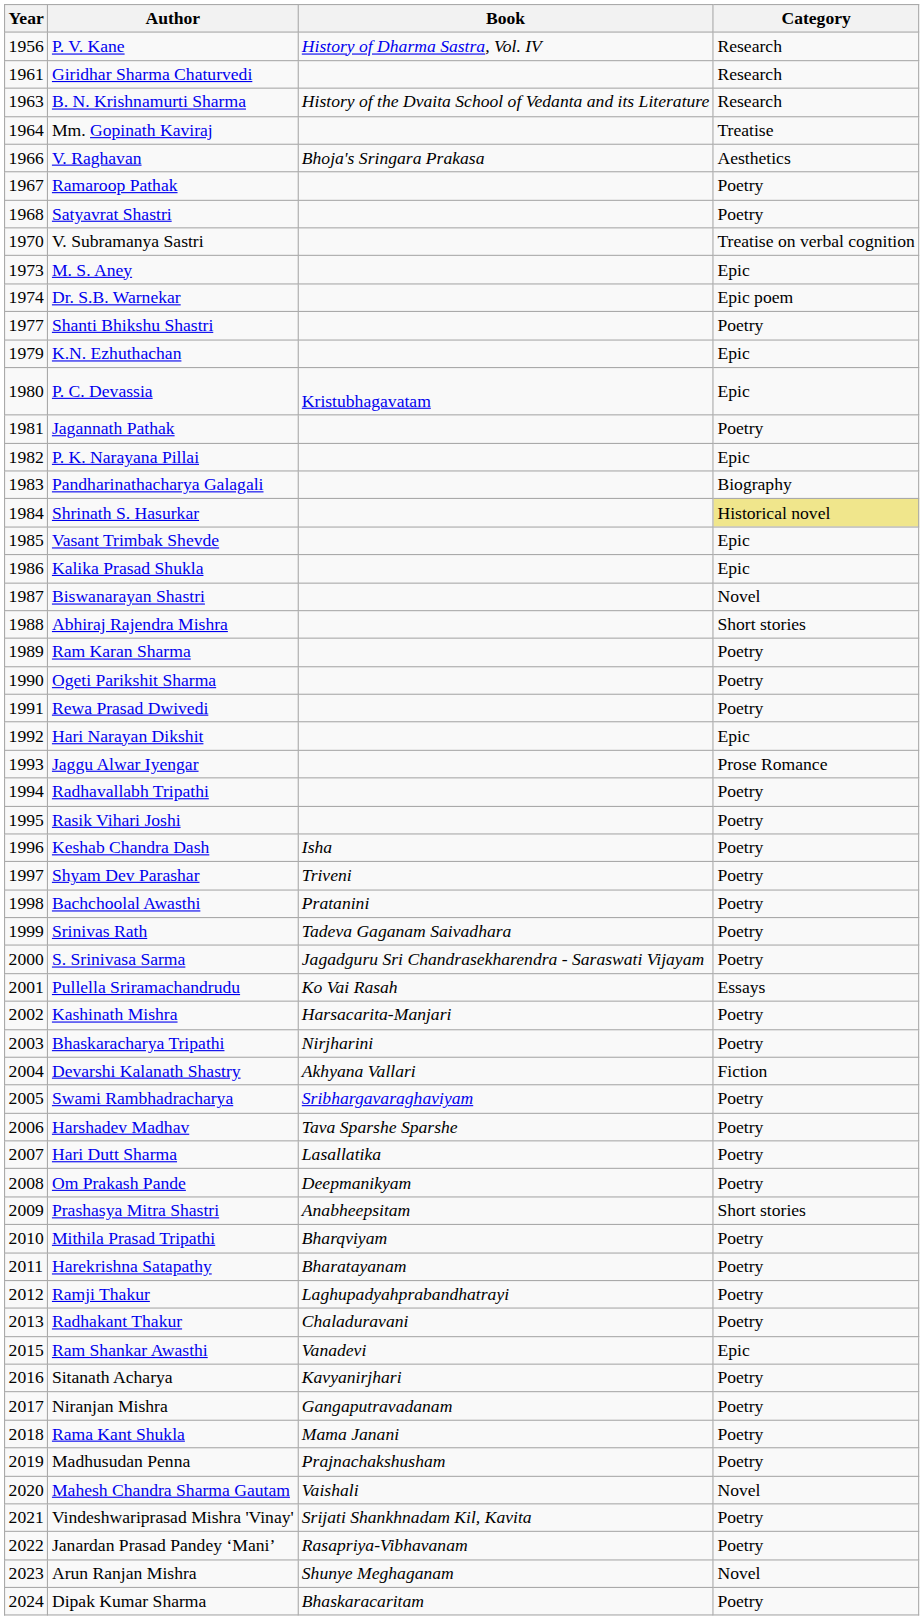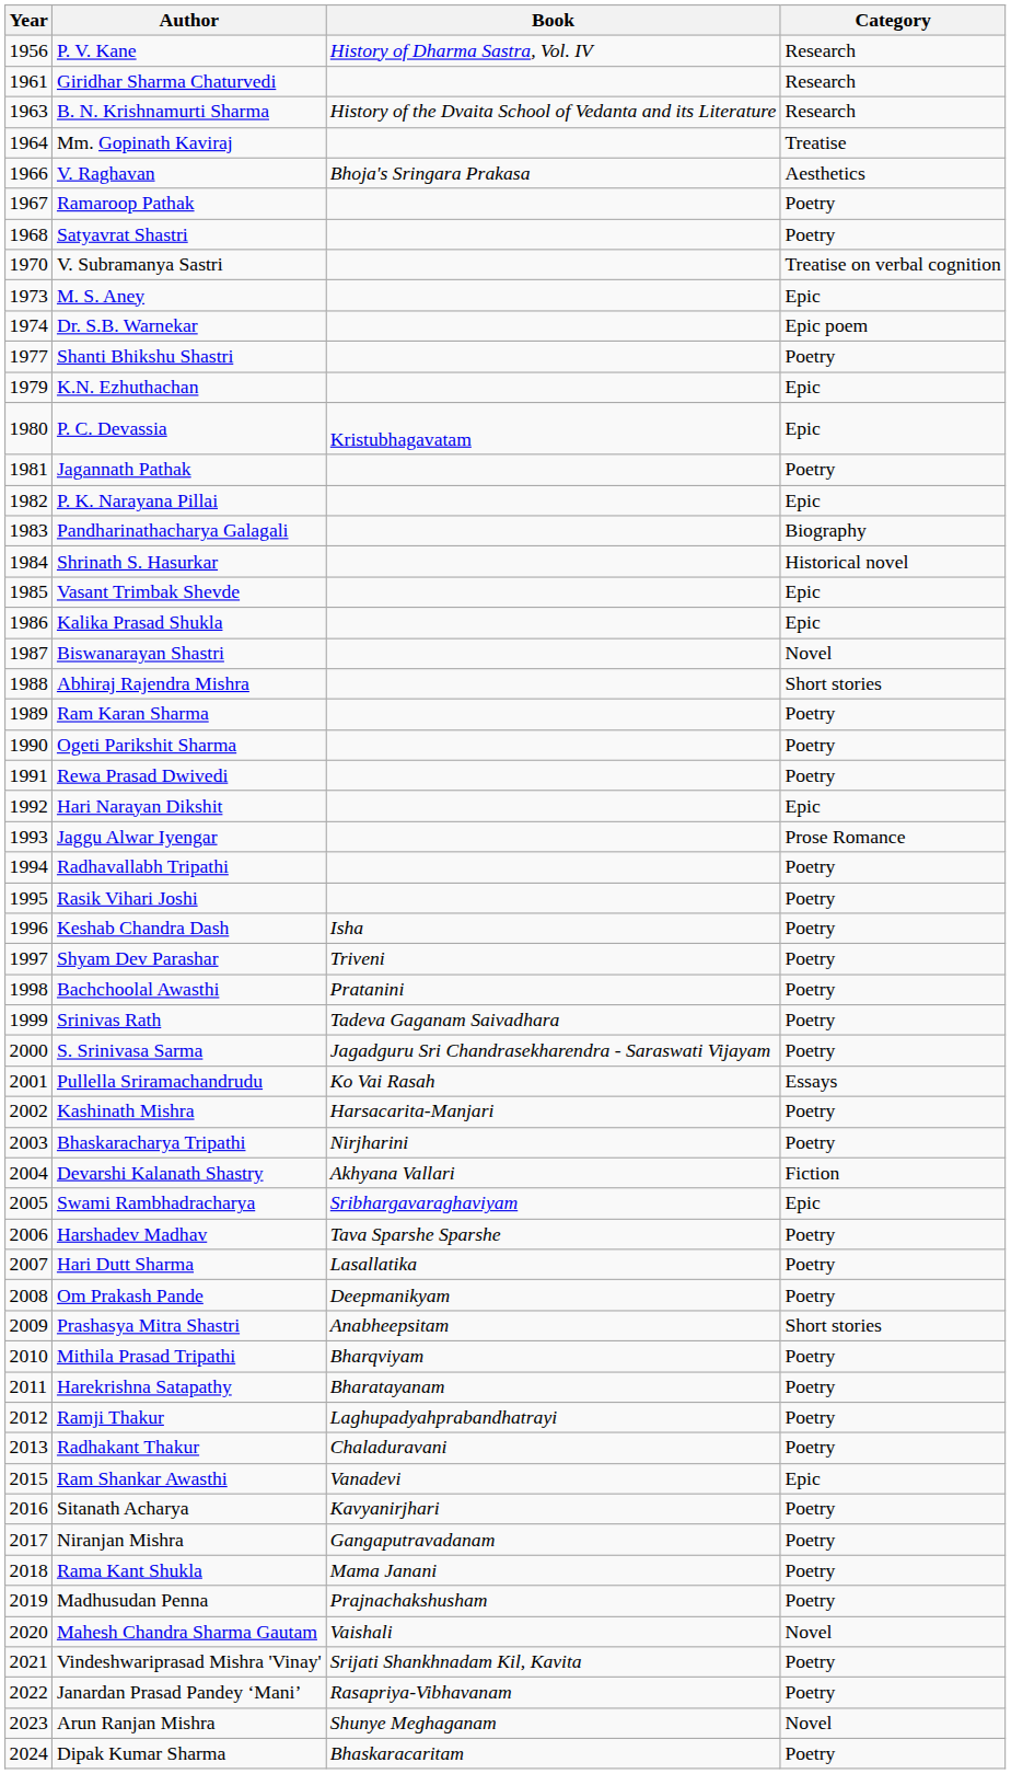Shrinath S. Hasurkar | Category: khaki background -> no background
Swami Rambhadracharya | Category: Poetry -> Epic
